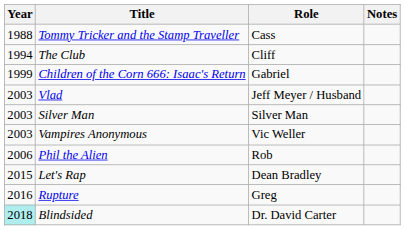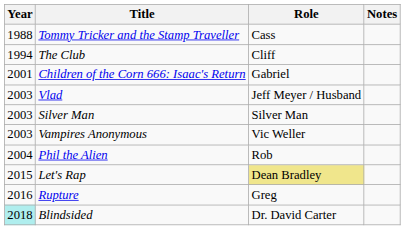Children of the Corn 666: Isaac's Return | Year: 1999 -> 2001
Phil the Alien | Year: 2006 -> 2004
Let's Rap | Role: no background -> khaki background
